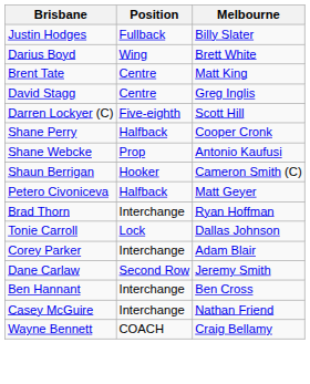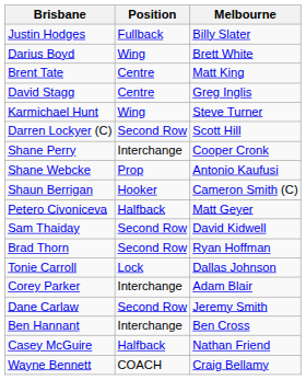+ row: Karmichael Hunt | Wing | Steve Turner
Darren Lockyer (C) | Position: Five-eighth -> Second Row
Shane Perry | Position: Halfback -> Interchange
+ row: Sam Thaiday | Second Row | David Kidwell
Brad Thorn | Position: Interchange -> Second Row
Casey McGuire | Position: Interchange -> Halfback
